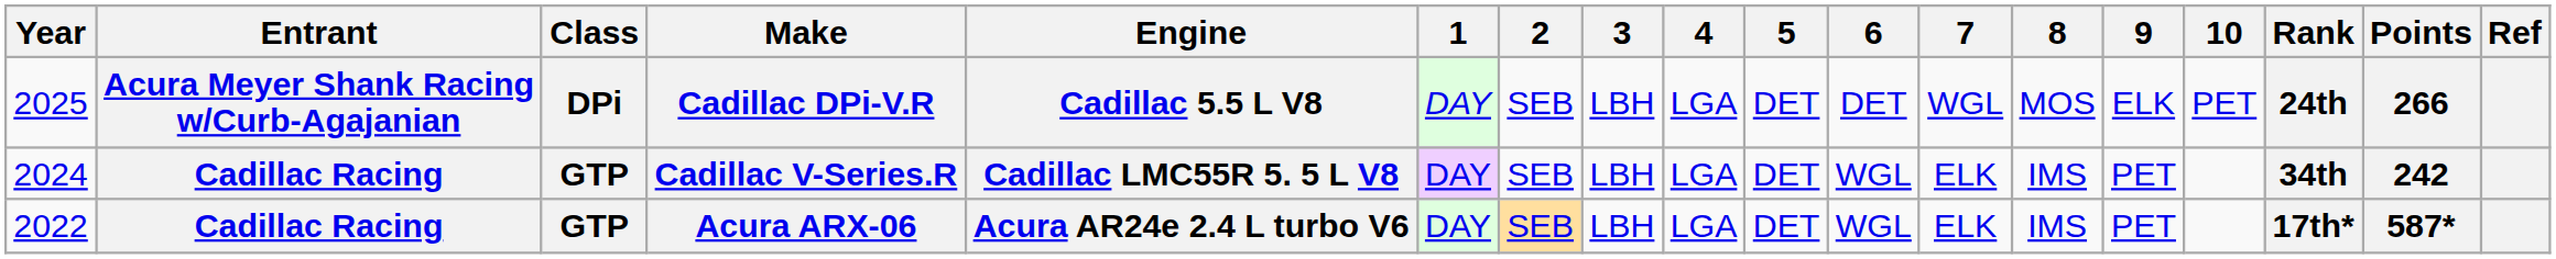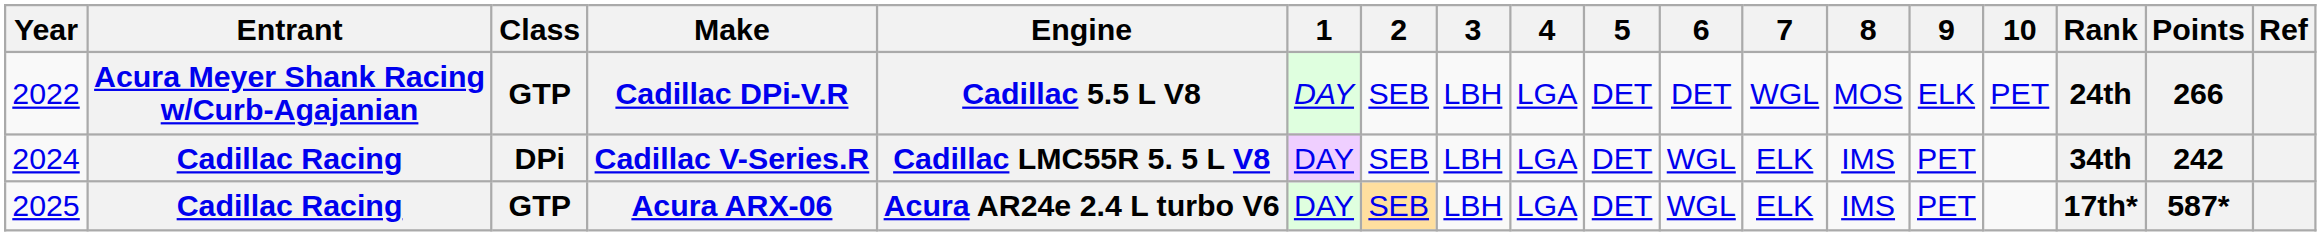Cadillac DPi-V.R | Year: 2025 -> 2022
Cadillac DPi-V.R | Class: DPi -> GTP
Cadillac V-Series.R | Class: GTP -> DPi
Acura ARX-06 | Year: 2022 -> 2025
